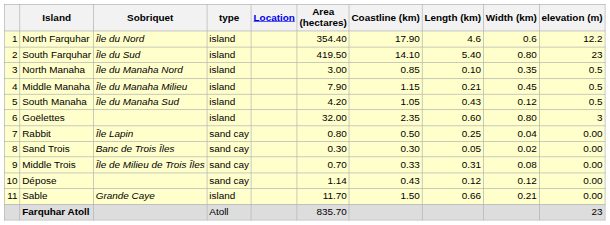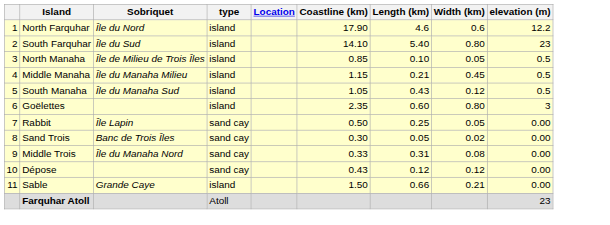- column: Area (hectares) | 354.40 | 419.50 | 3.00 | 7.90 | 4.20 | 32.00 | 0.80 | 0.30 | 0.70 | 1.14 | 11.70 | 835.70
North Manaha | Sobriquet: Île du Manaha Nord -> Île de Milieu de Trois Îles
North Manaha | Width (km): 0.35 -> 0.05
Rabbit | Width (km): 0.04 -> 0.05
Middle Trois | Sobriquet: Île de Milieu de Trois Îles -> Île du Manaha Nord
